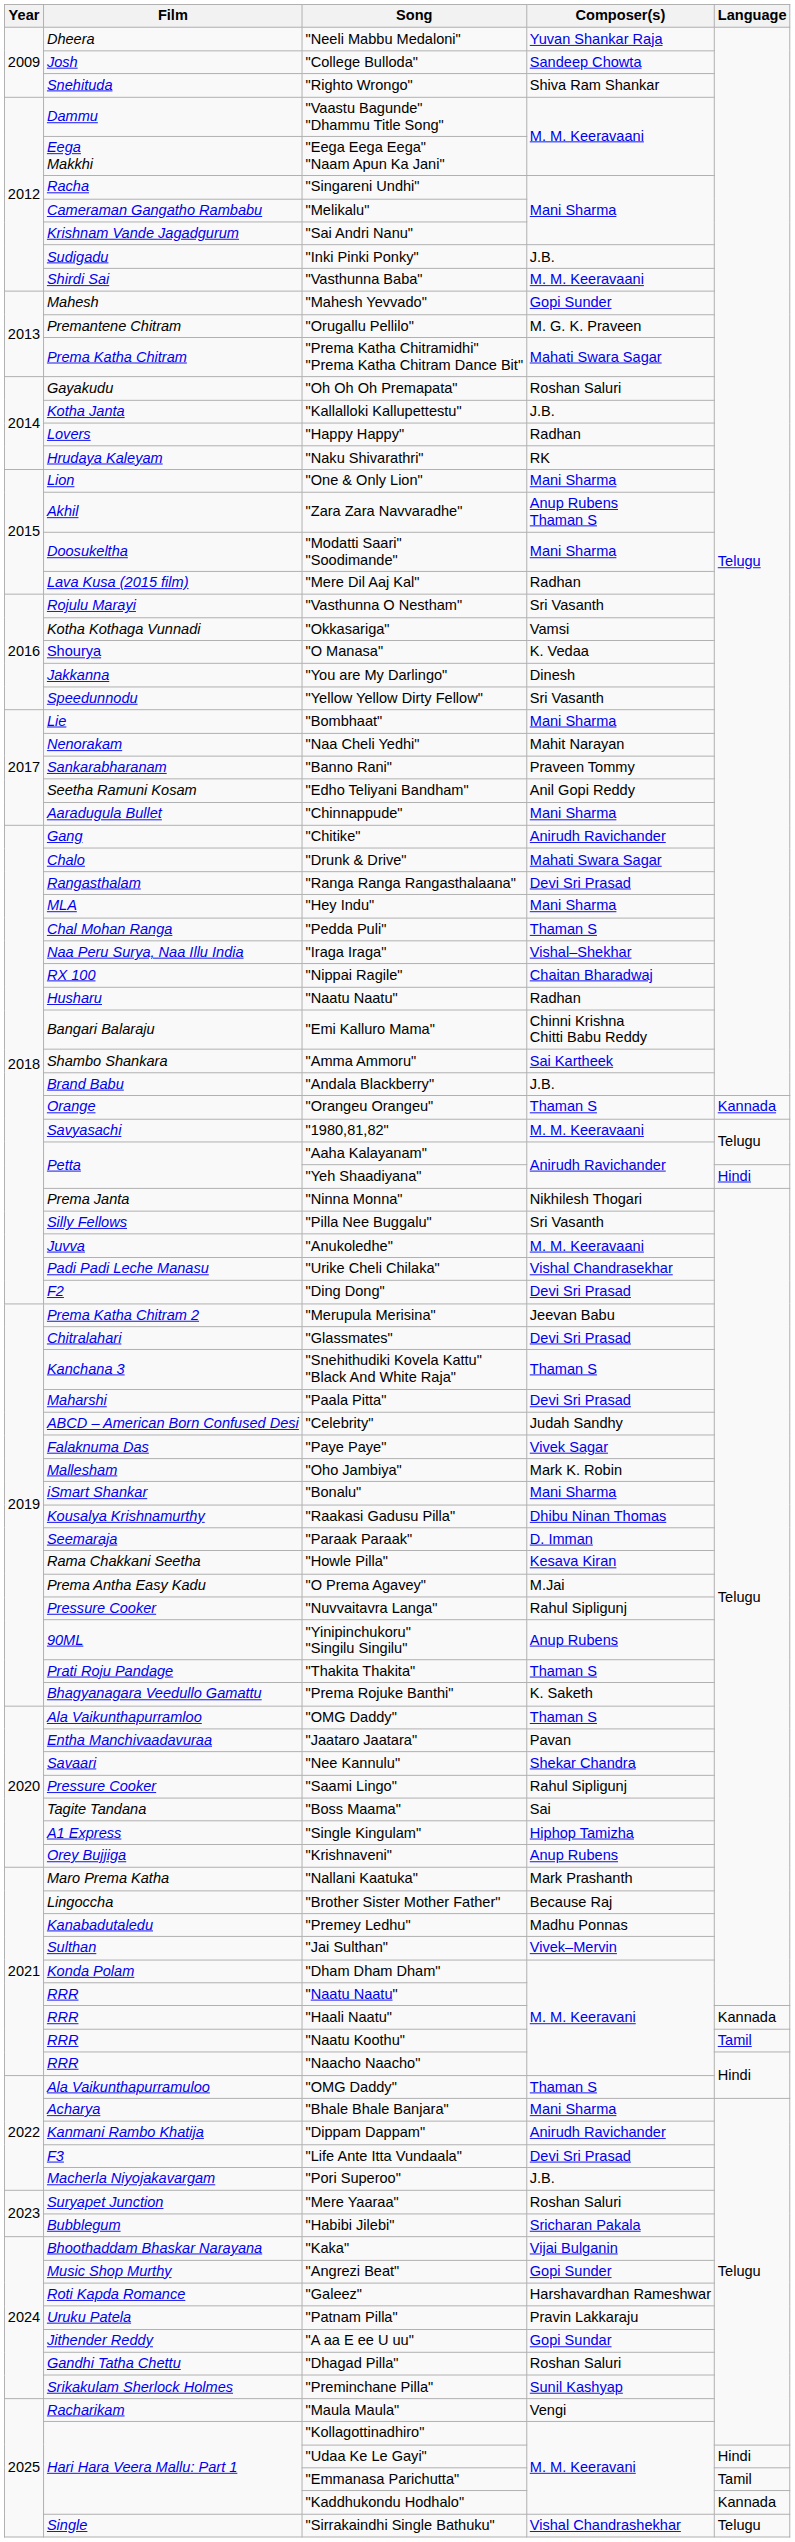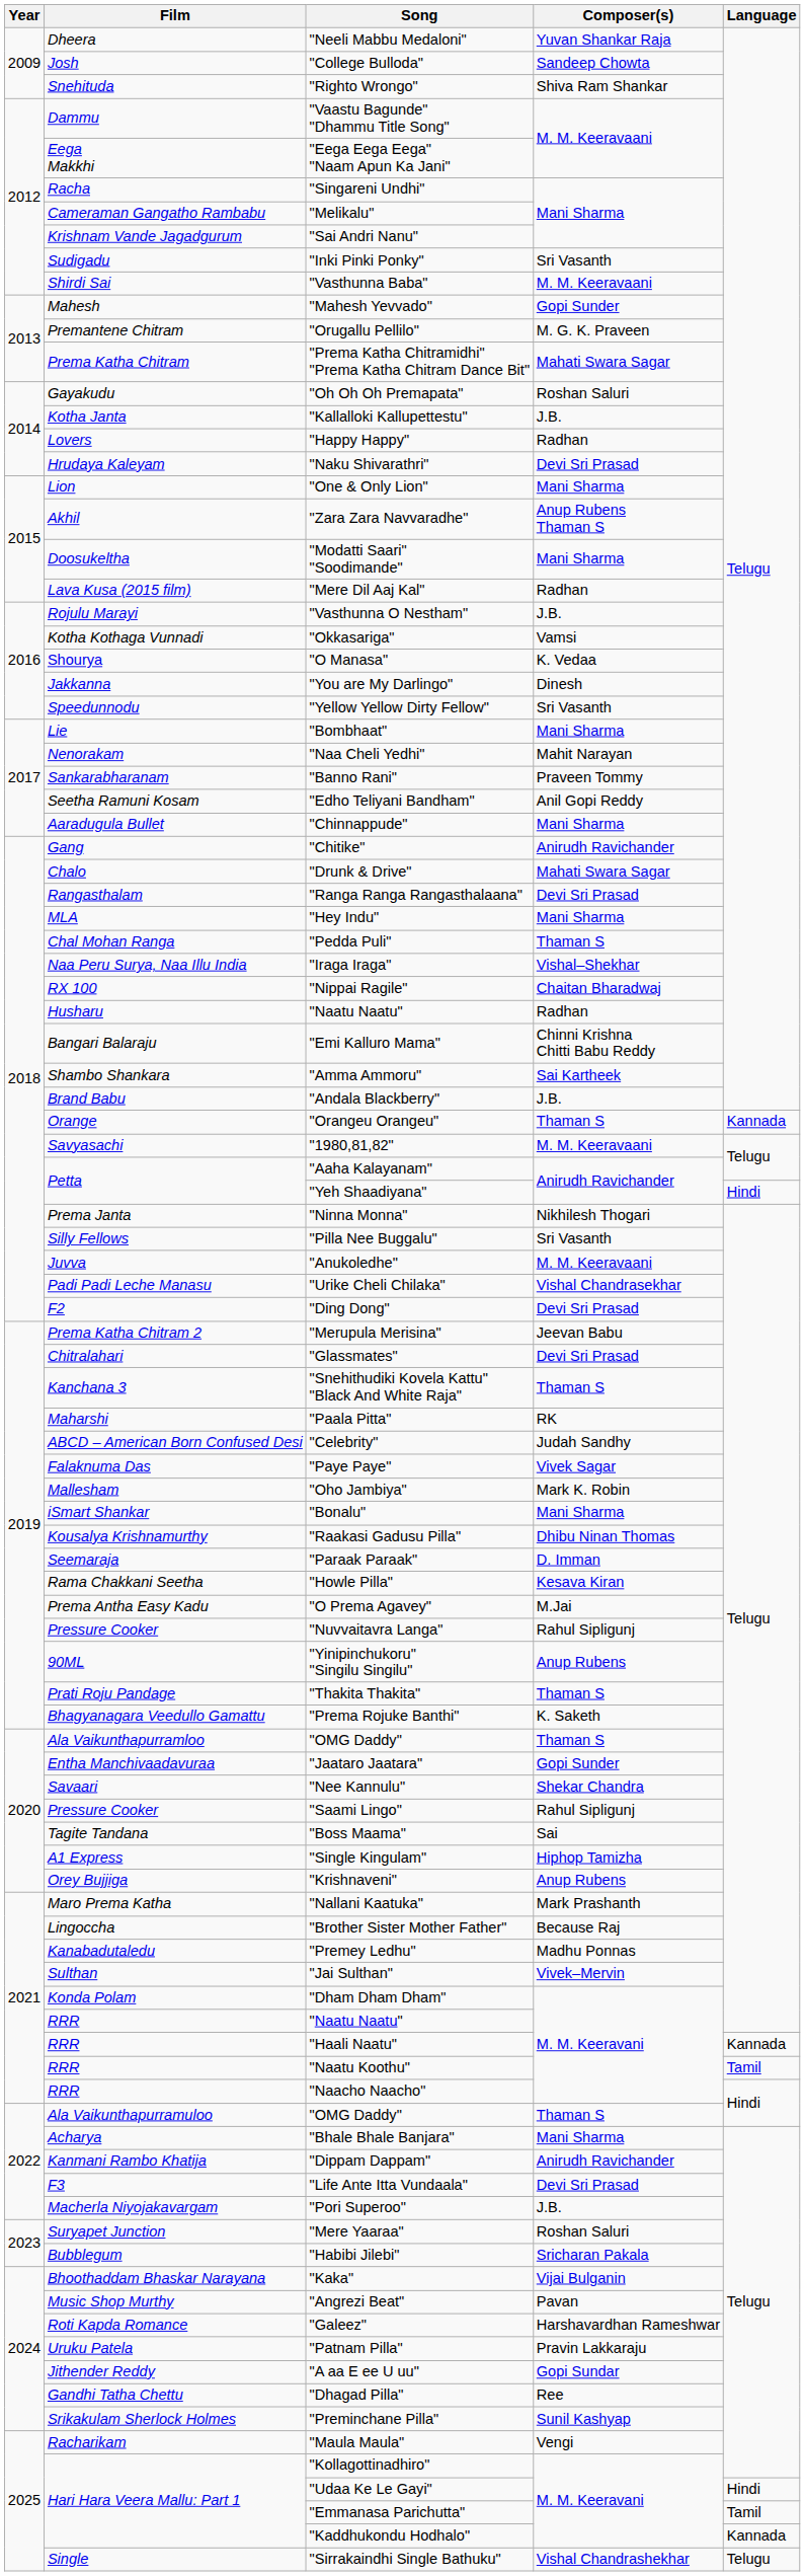"Inki Pinki Ponky" | Composer(s): J.B. -> Sri Vasanth
"Naku Shivarathri" | Composer(s): RK -> Devi Sri Prasad
"Vasthunna O Nestham" | Composer(s): Sri Vasanth -> J.B.
"Paala Pitta" | Composer(s): Devi Sri Prasad -> RK
"Jaataro Jaatara" | Composer(s): Pavan -> Gopi Sunder
"Angrezi Beat" | Composer(s): Gopi Sunder -> Pavan
"Dhagad Pilla" | Composer(s): Roshan Saluri -> Ree
